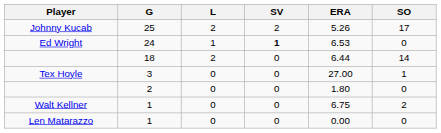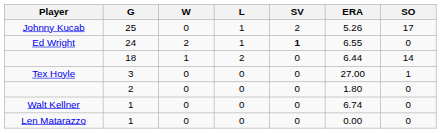+ column: W | 0 | 2 | 1 | 0 | 0 | 0 | 0
Johnny Kucab | L: 2 -> 1
Ed Wright | ERA: 6.53 -> 6.55
Walt Kellner | ERA: 6.75 -> 6.74
Walt Kellner | SO: 2 -> 0
